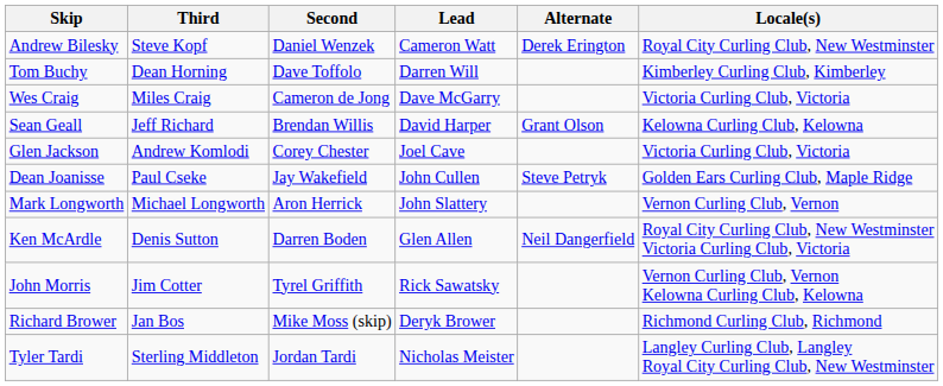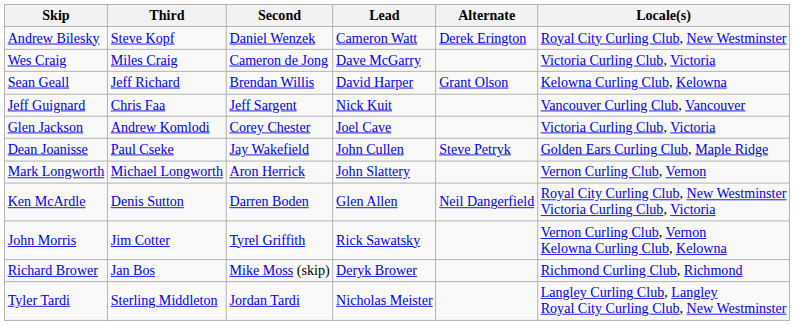- row: Tom Buchy | Dean Horning | Dave Toffolo | Darren Will | Kimberley Curling Club, Kimberley
+ row: Jeff Guignard | Chris Faa | Jeff Sargent | Nick Kuit | Vancouver Curling Club, Vancouver
